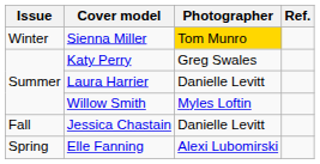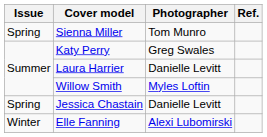Sienna Miller | Issue: Winter -> Spring
Sienna Miller | Photographer: gold background -> no background
Jessica Chastain | Issue: Fall -> Spring
Elle Fanning | Issue: Spring -> Winter
